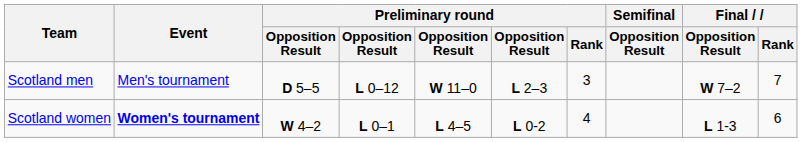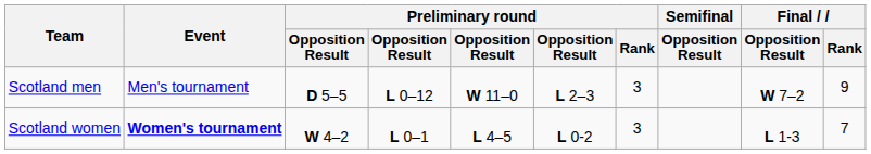Scotland men | Final / Rank: 7 -> 9
Scotland women | Preliminary round / Rank: 4 -> 3
Scotland women | Final / Rank: 6 -> 7
